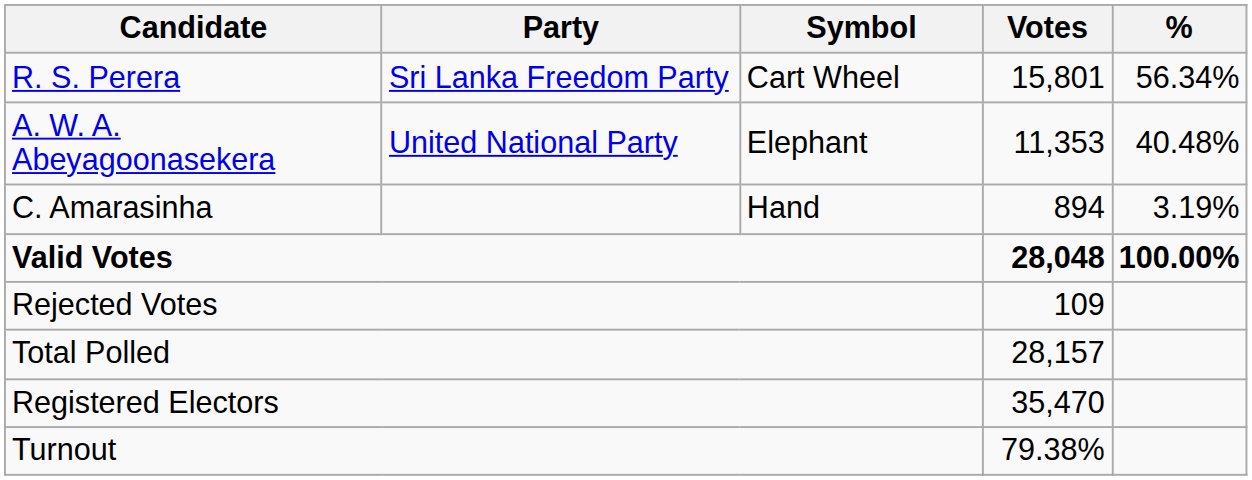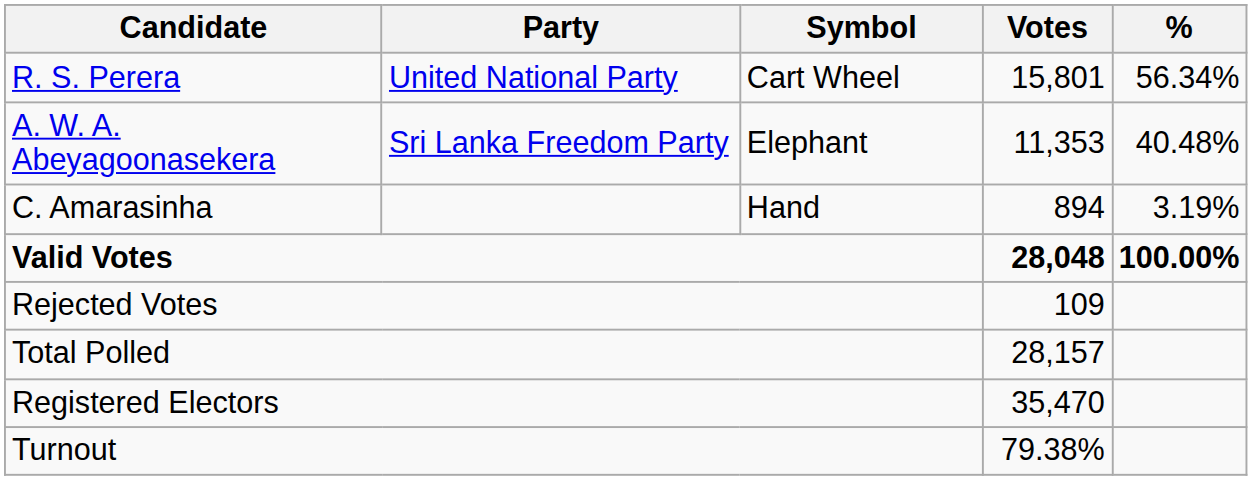R. S. Perera | Party: Sri Lanka Freedom Party -> United National Party
A. W. A. Abeyagoonasekera | Party: United National Party -> Sri Lanka Freedom Party
